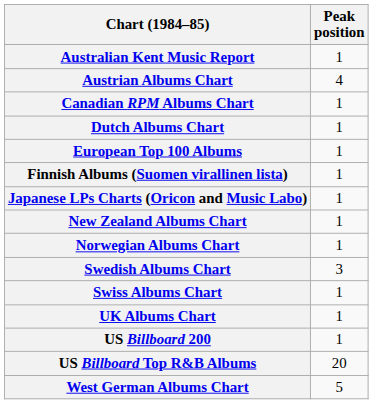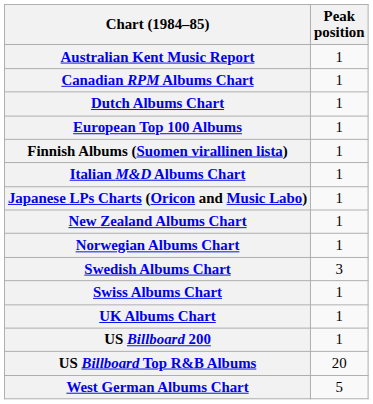- row: Austrian Albums Chart | 4
+ row: Italian M&D Albums Chart | 1
